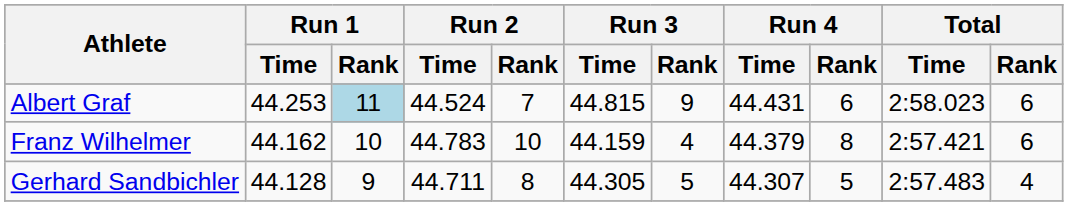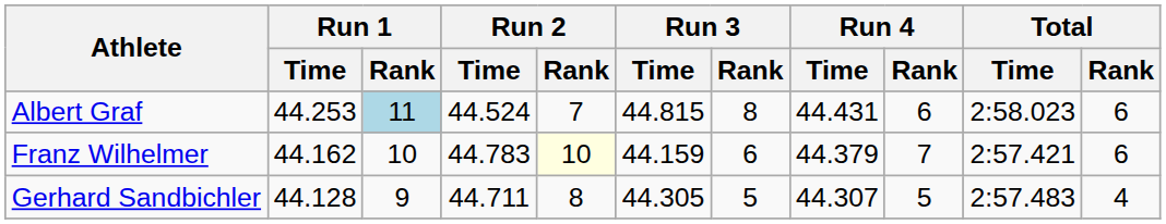Albert Graf | Run 3 / Rank: 9 -> 8
Franz Wilhelmer | Run 2 / Rank: no background -> lightyellow background
Franz Wilhelmer | Run 3 / Rank: 4 -> 6
Franz Wilhelmer | Run 4 / Rank: 8 -> 7
